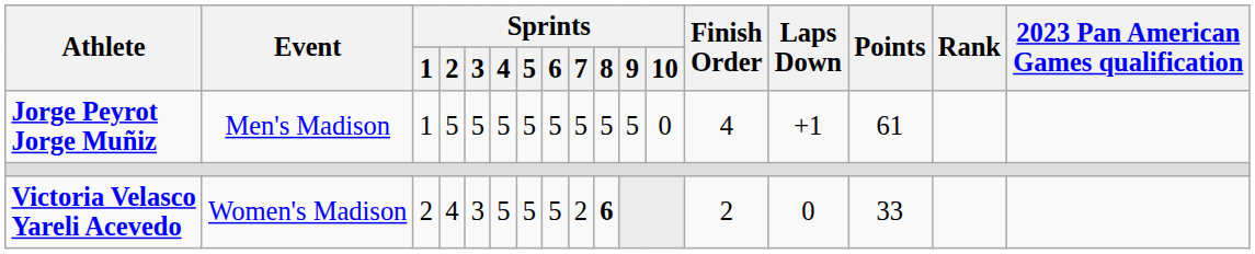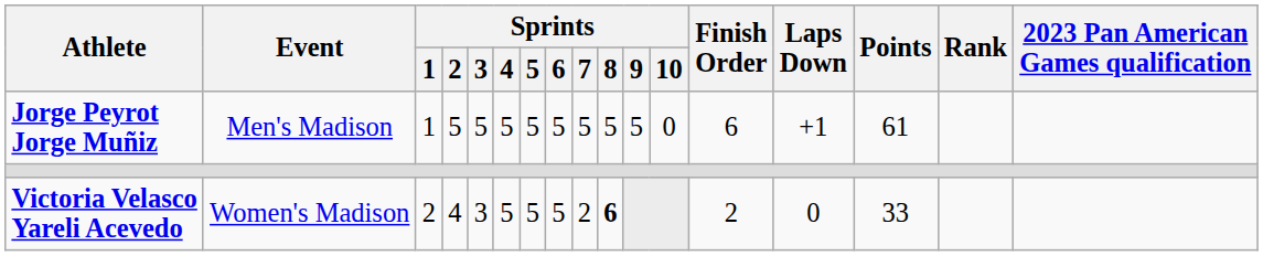Jorge Peyrot Jorge Muñiz | Finish Order: 4 -> 6
